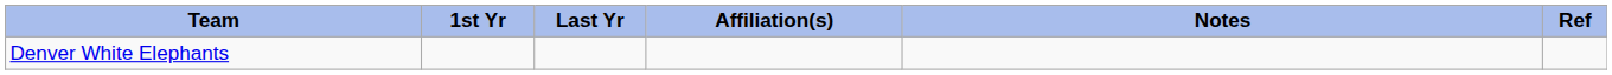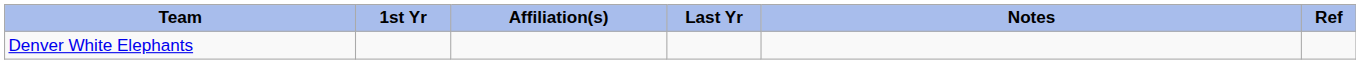columns swapped: Last Yr <-> Affiliation(s)
